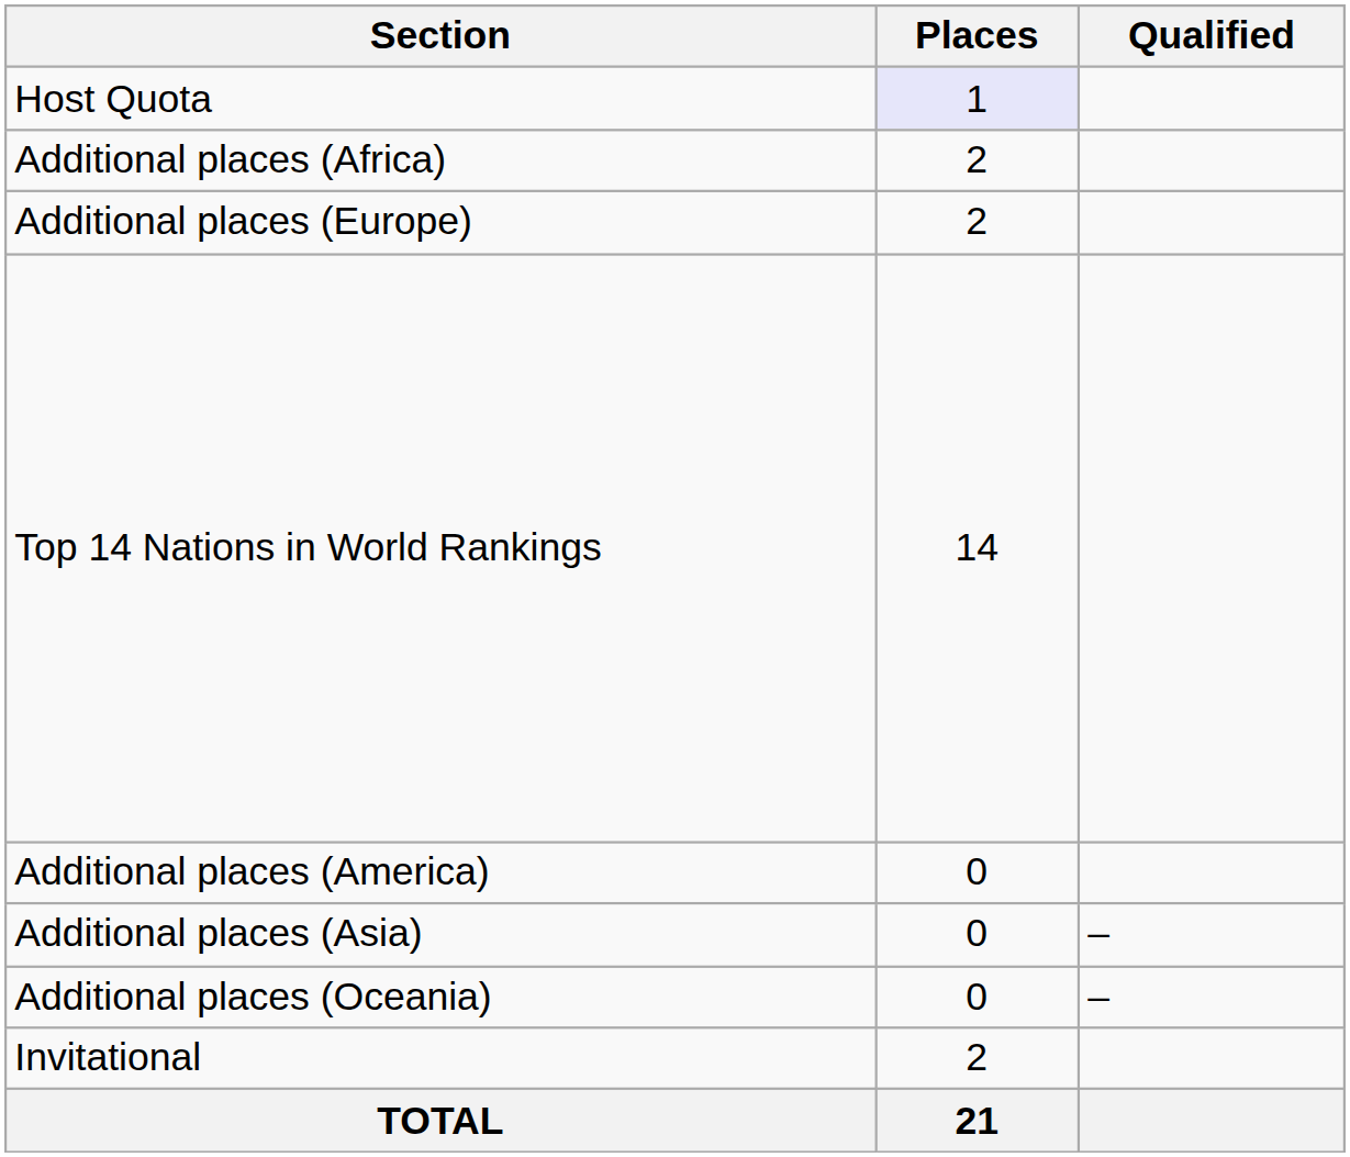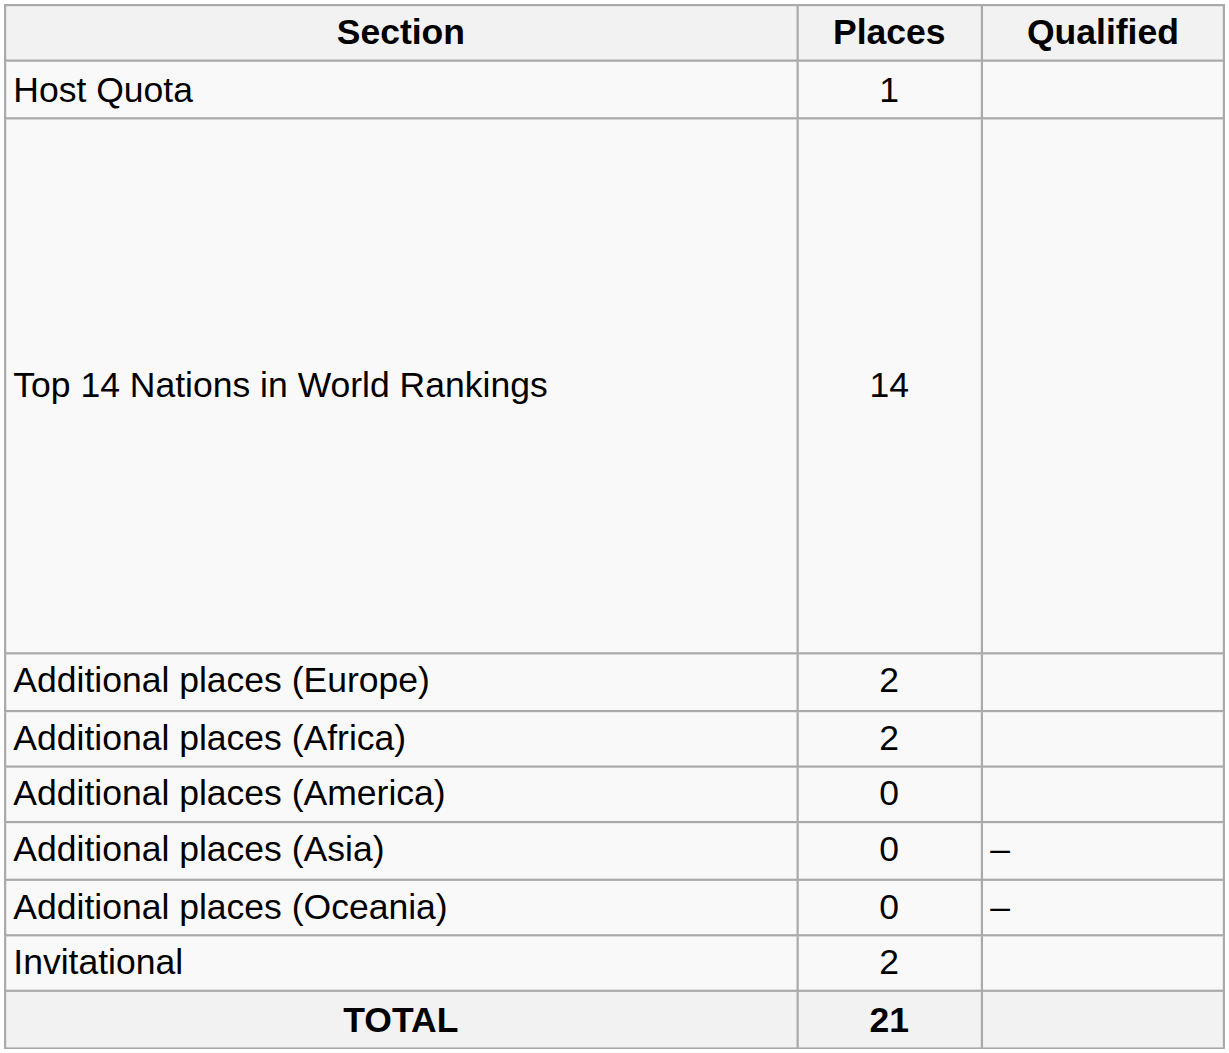Host Quota | Places: lavender background -> no background
rows swapped: Top 14 Nations in World Rankings <-> Additional places (Africa)
